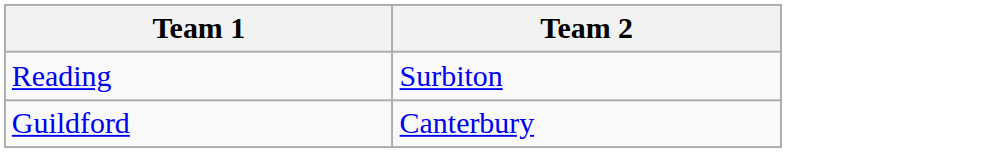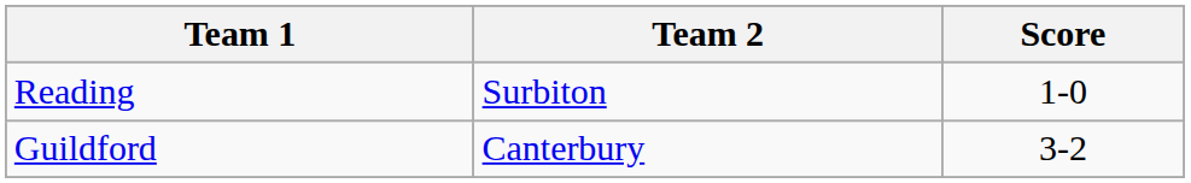+ column: Score | 1-0 | 3-2
